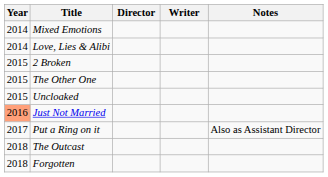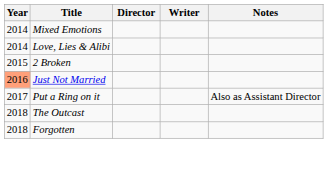- row: 2015 | The Other One
- row: 2015 | Uncloaked
